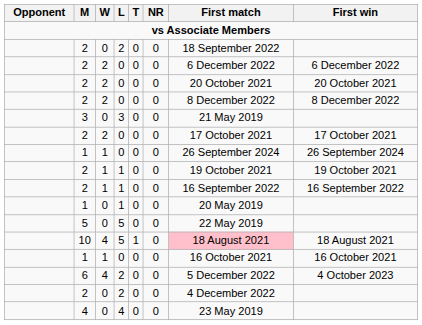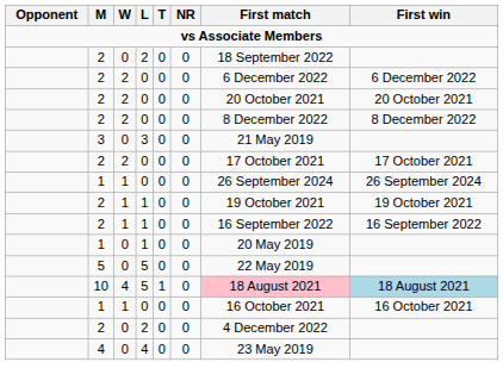10 | First win: no background -> lightblue background
- row: 6 | 4 | 2 | 0 | 0 | 5 December 2022 | 4 October 2023
